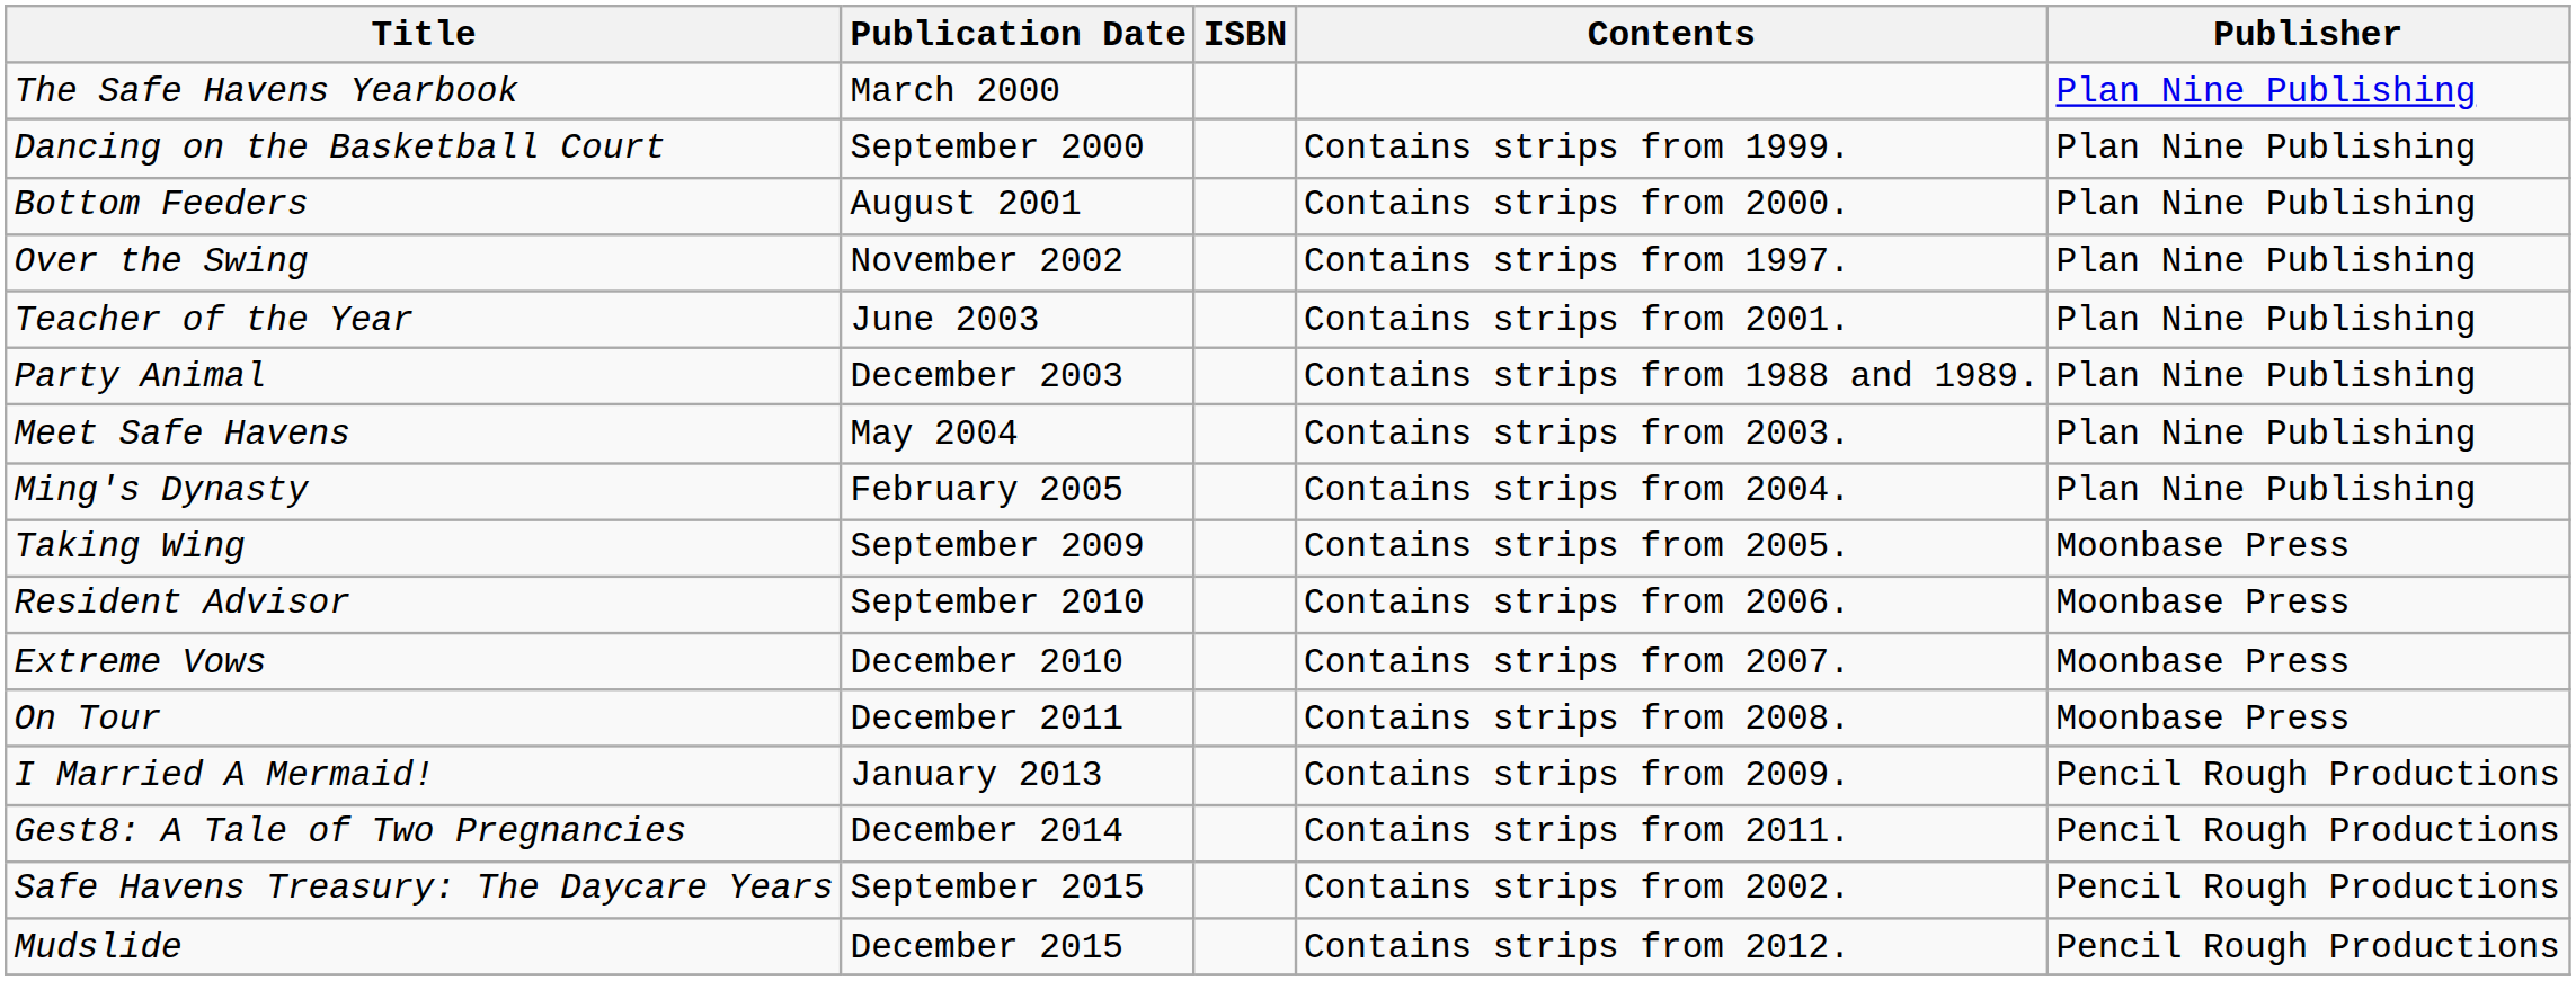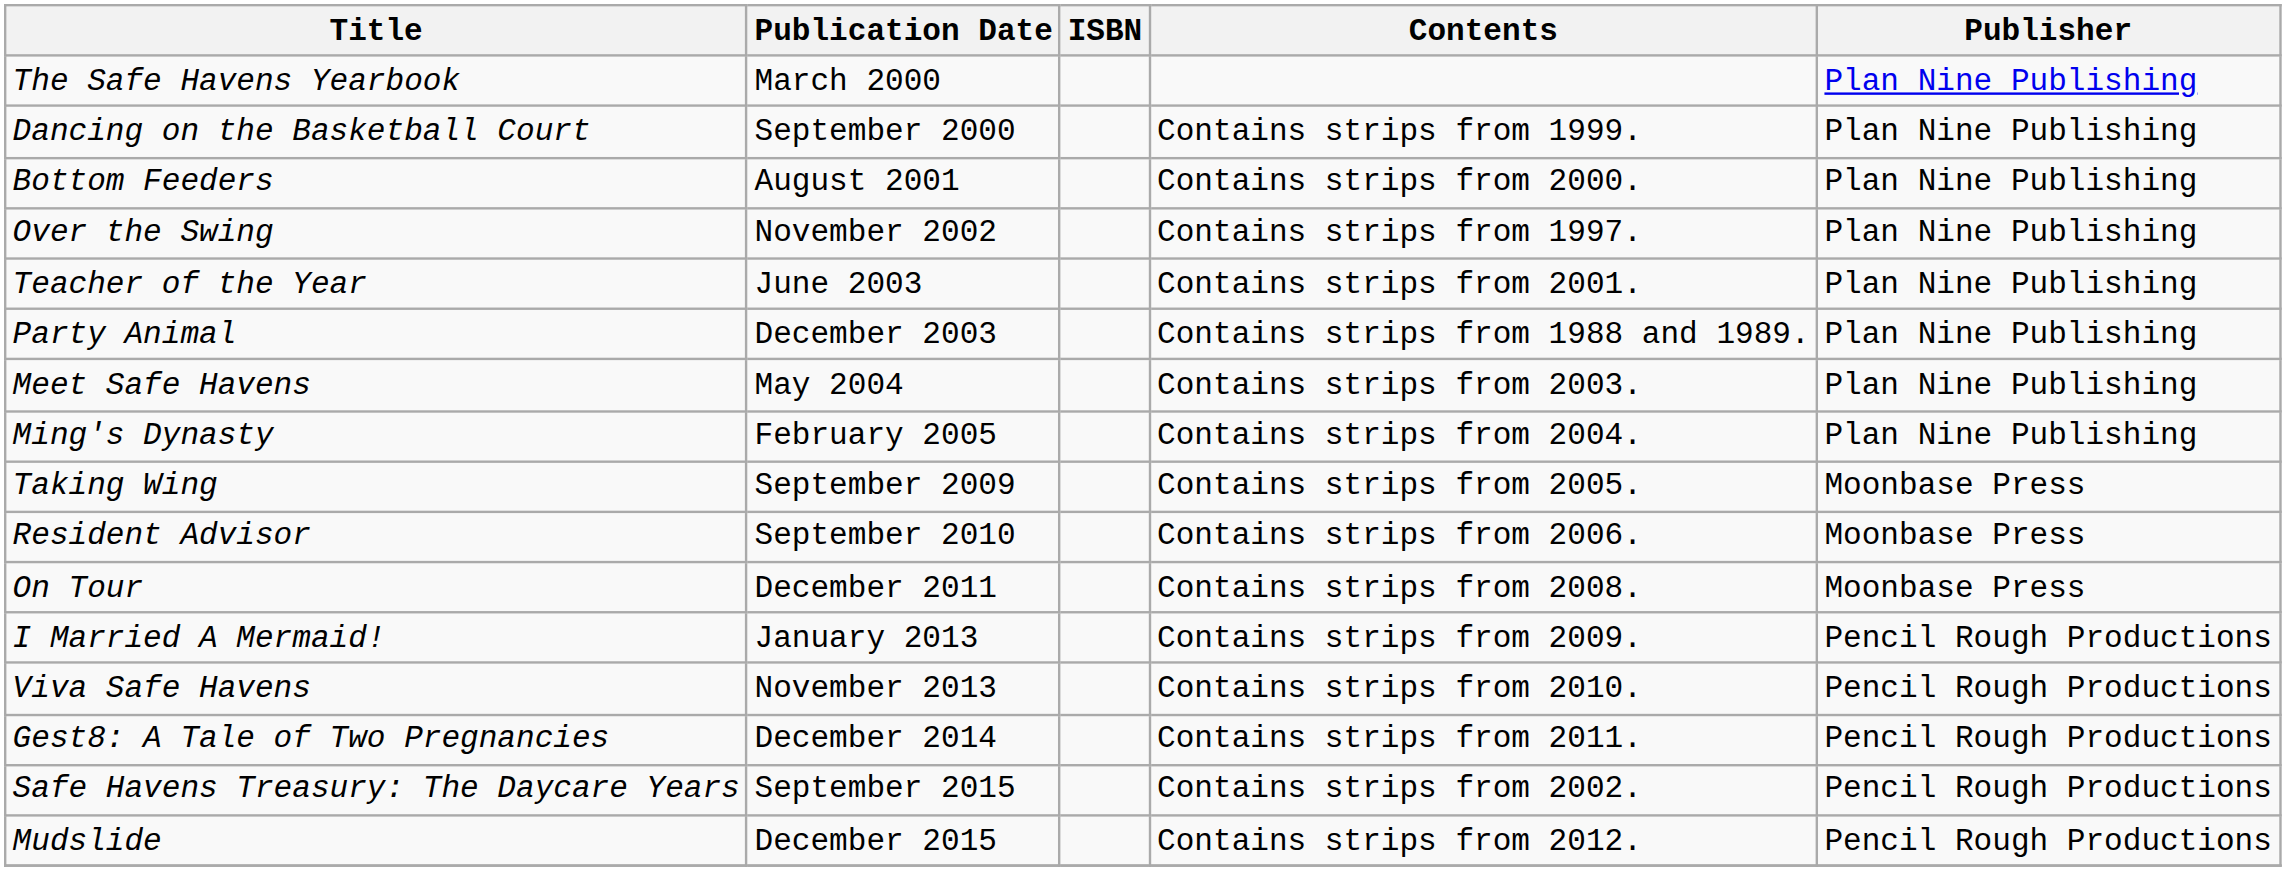- row: Extreme Vows | December 2010 | Contains strips from 2007. | Moonbase Press
+ row: Viva Safe Havens | November 2013 | Contains strips from 2010. | Pencil Rough Productions
